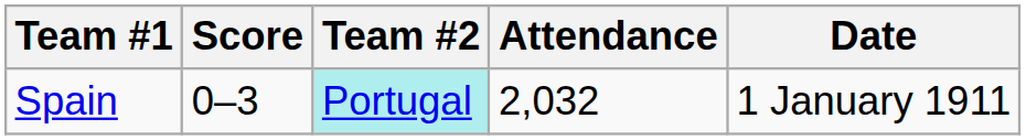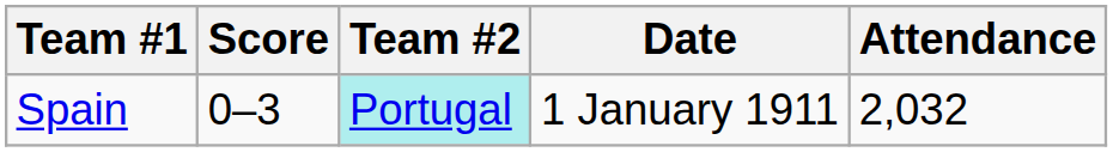columns swapped: Date <-> Attendance
